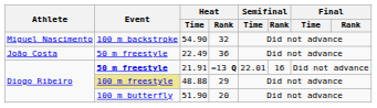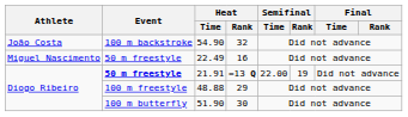54.90 | Athlete: Miguel Nascimento -> João Costa
22.49 | Athlete: João Costa -> Miguel Nascimento
22.49 | Heat / Rank: 36 -> 16
21.91 | Semifinal / Time: 22.01 -> 22.00
21.91 | Semifinal / Rank: 16 -> 19
48.88 | Event: khaki background -> no background
51.90 | Heat / Rank: 20 -> 30
